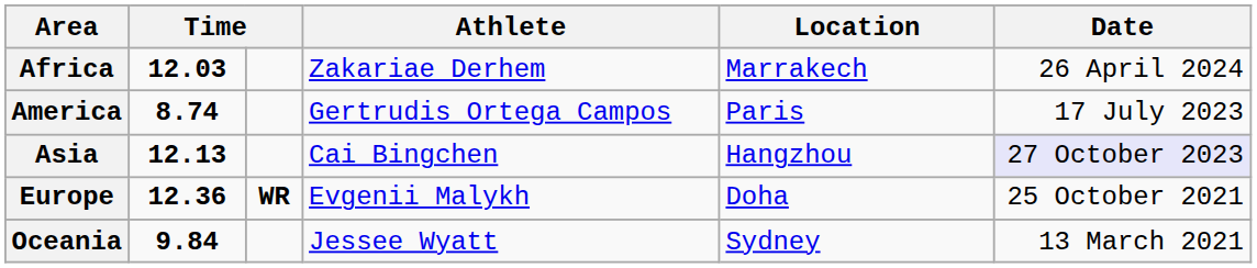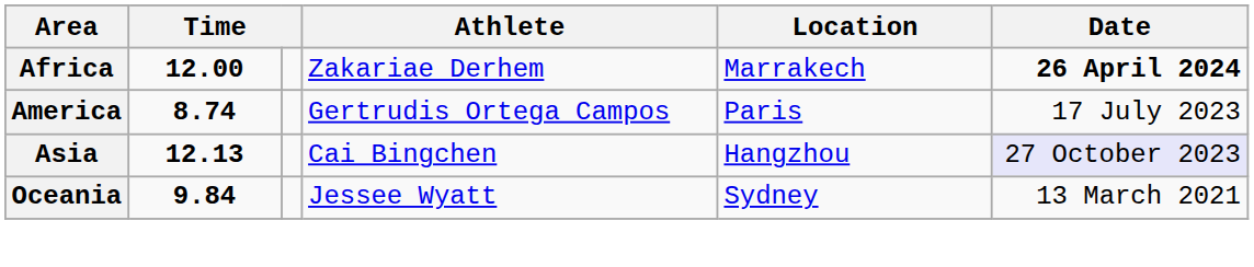Africa | column 2: 12.03 -> 12.00
Africa | Date: normal -> bold
- row: Europe | 12.36 | WR | Evgenii Malykh | Doha | 25 October 2021
